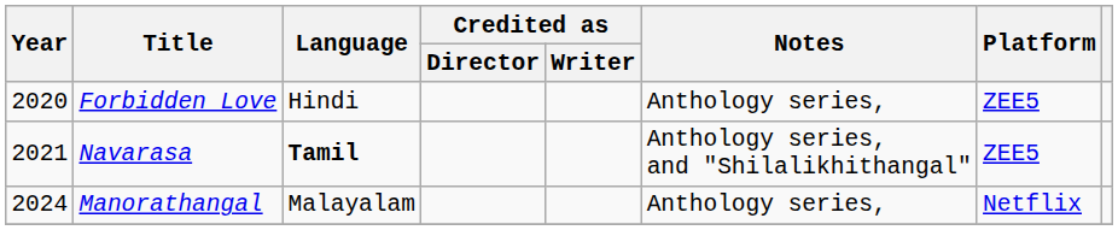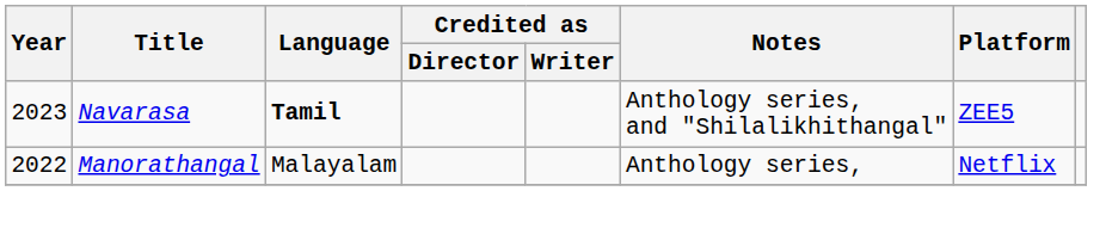- row: 2020 | Forbidden Love | Hindi | Anthology series, | ZEE5
Navarasa | Year: 2021 -> 2023
Manorathangal | Year: 2024 -> 2022
